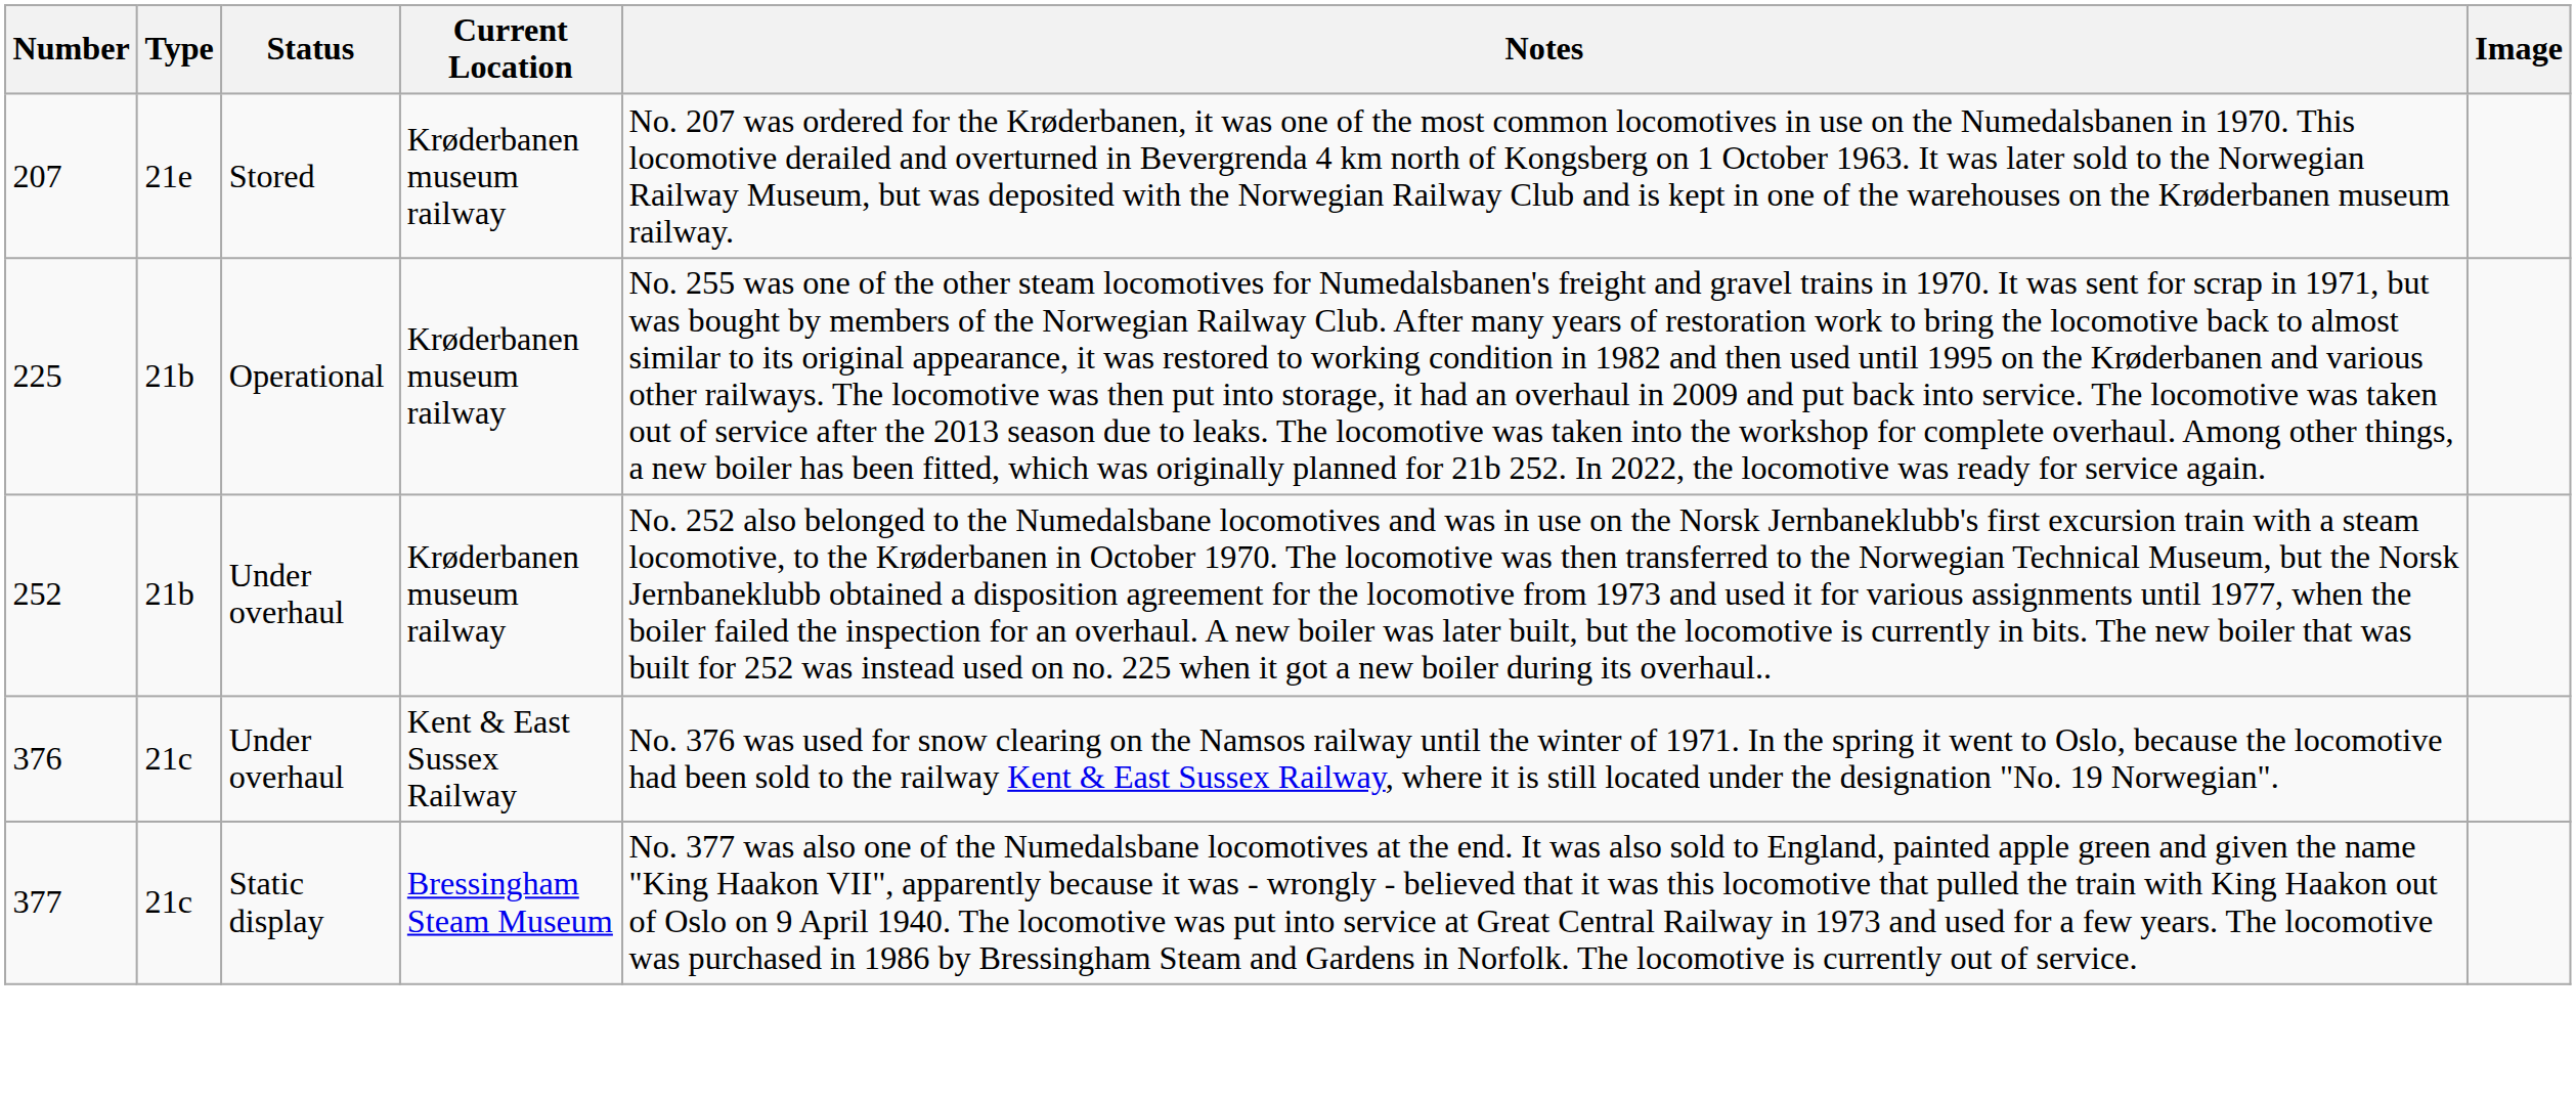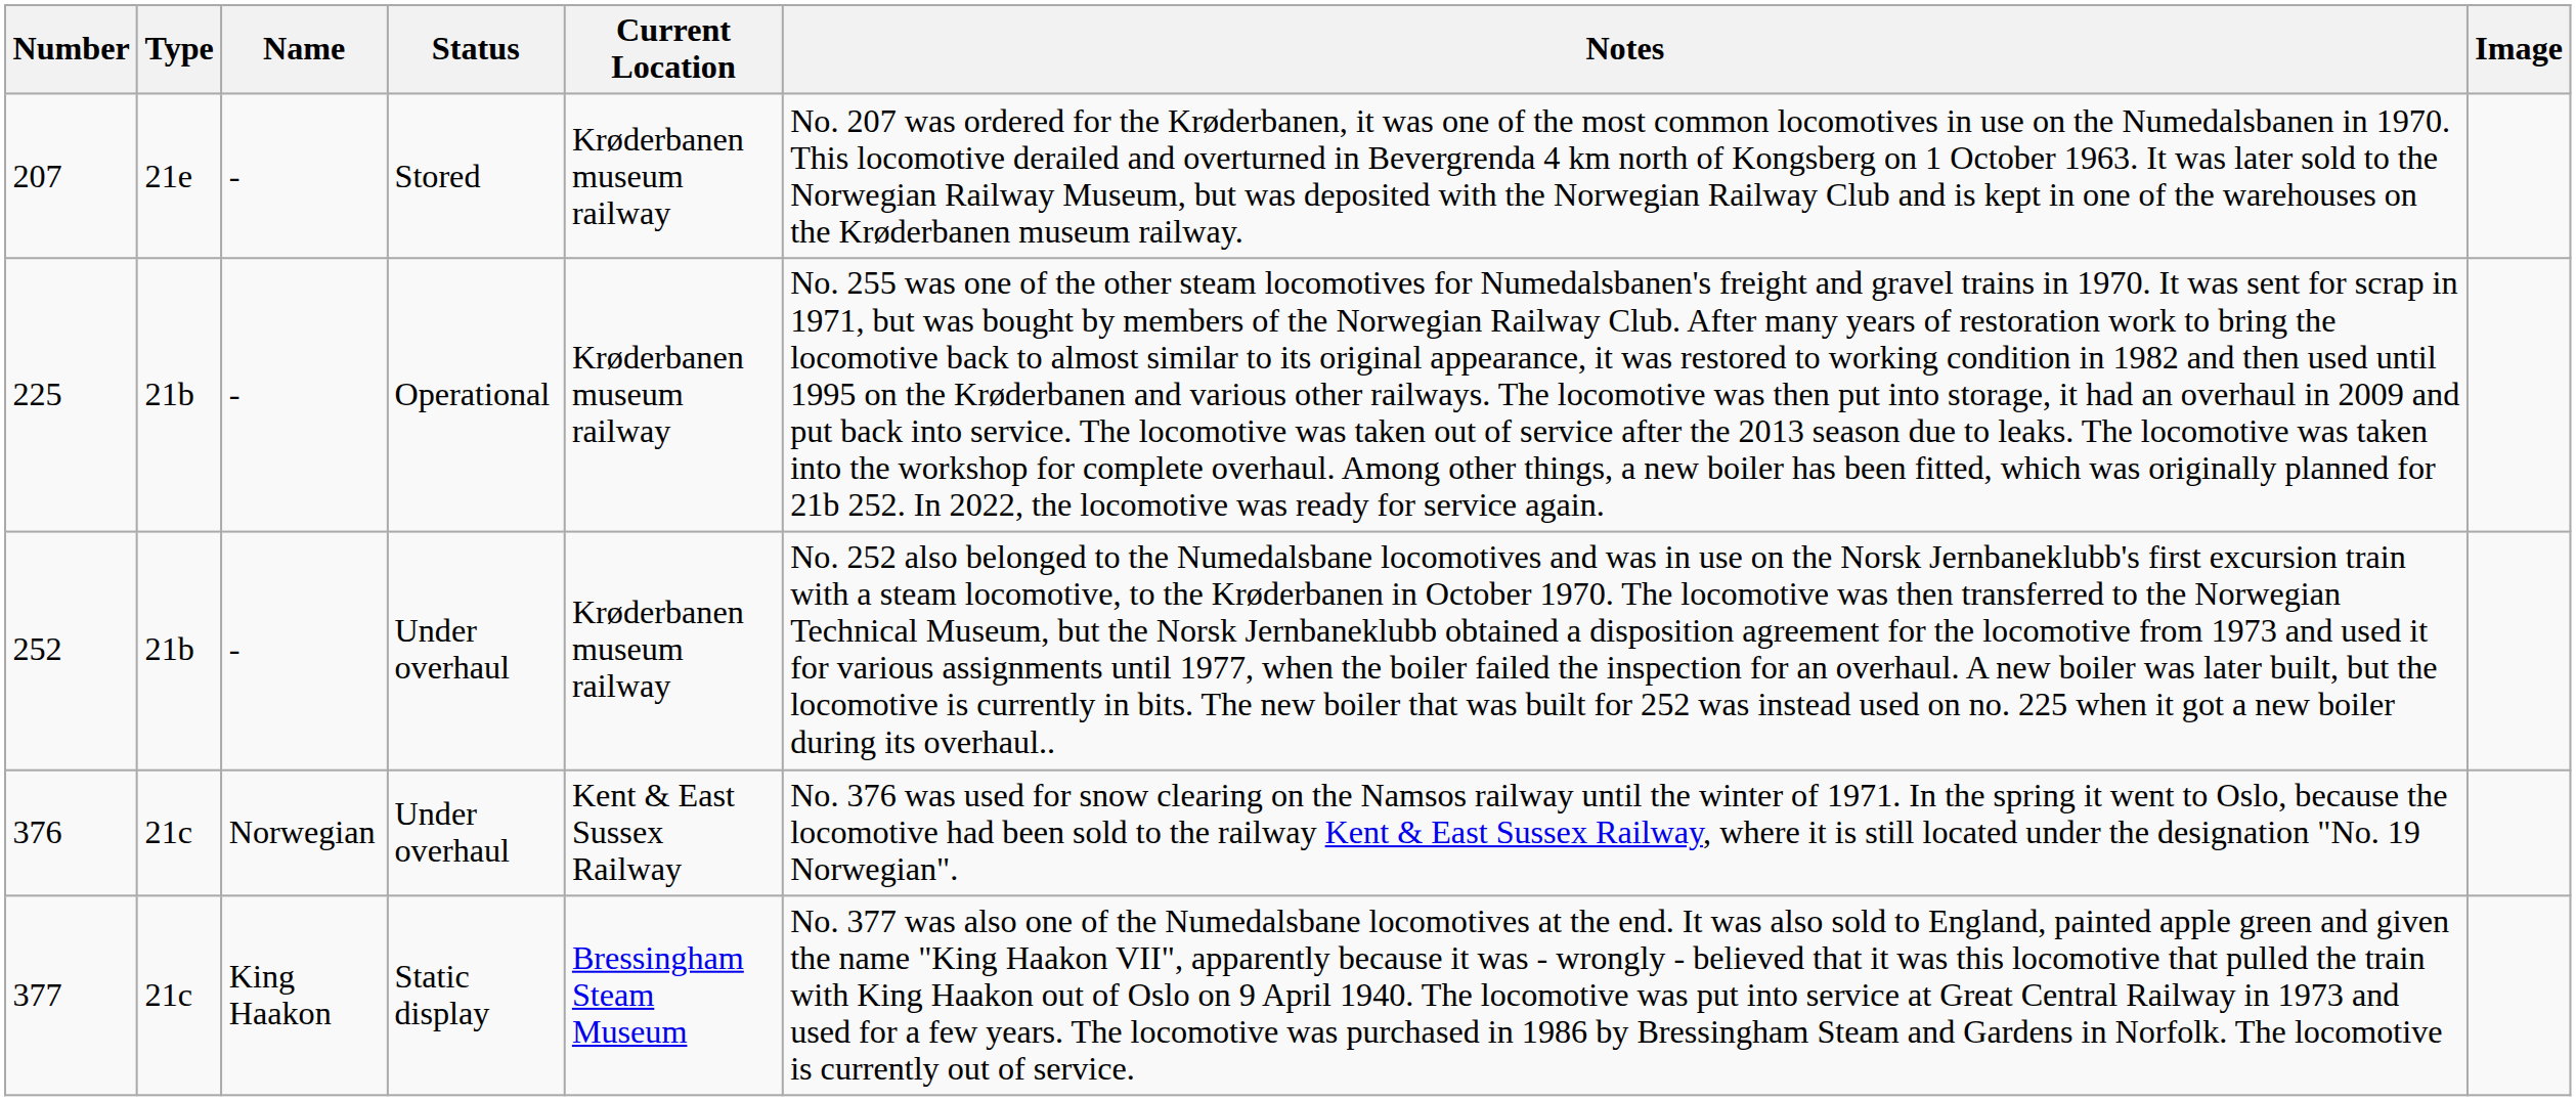+ column: Name | - | - | - | Norwegian | King Haakon
